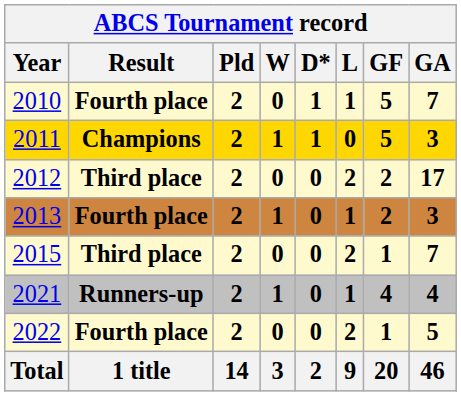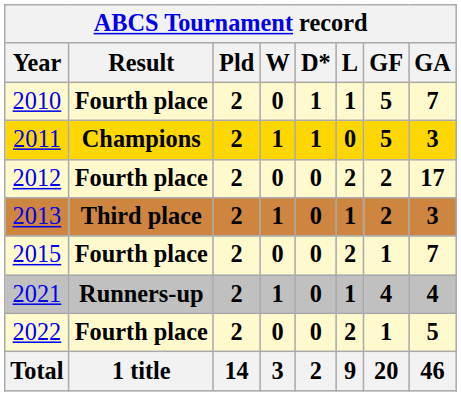2012 | Result: Third place -> Fourth place
2013 | Result: Fourth place -> Third place
2015 | Result: Third place -> Fourth place
